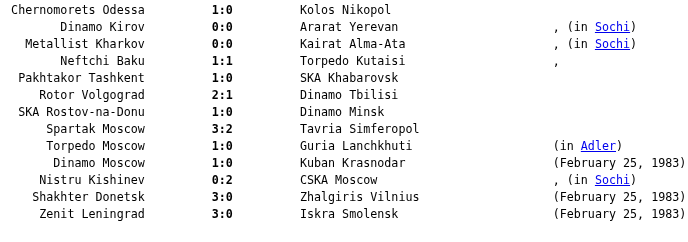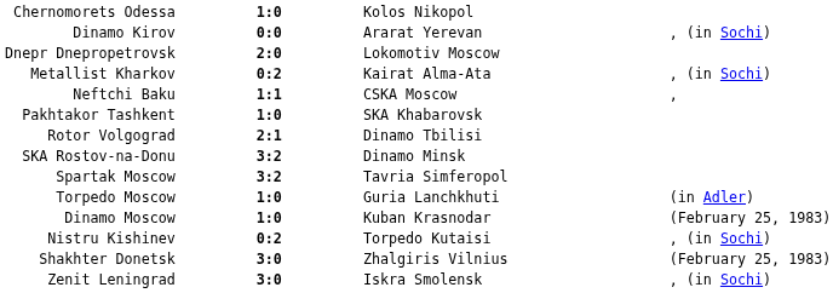+ row: Dnepr Dnepropetrovsk | 2:0 | Lokomotiv Moscow
Metallist Kharkov | column 2: 0:0 -> 0:2
Neftchi Baku | column 3: Torpedo Kutaisi -> CSKA Moscow
SKA Rostov-na-Donu | column 2: 1:0 -> 3:2
Nistru Kishinev | column 3: CSKA Moscow -> Torpedo Kutaisi
Zenit Leningrad | column 4: (February 25, 1983) -> , (in Sochi)
